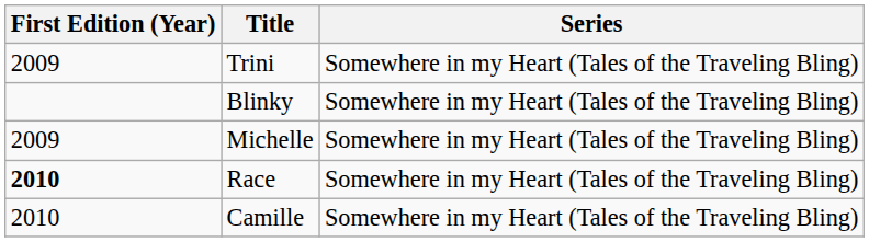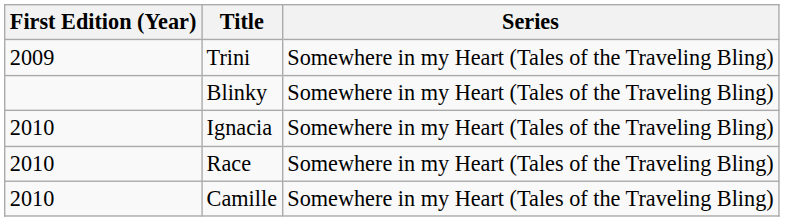- row: 2009 | Michelle | Somewhere in my Heart (Tales of the Traveling Bling)
+ row: 2010 | Ignacia | Somewhere in my Heart (Tales of the Traveling Bling)
Race | First Edition (Year): bold -> normal
